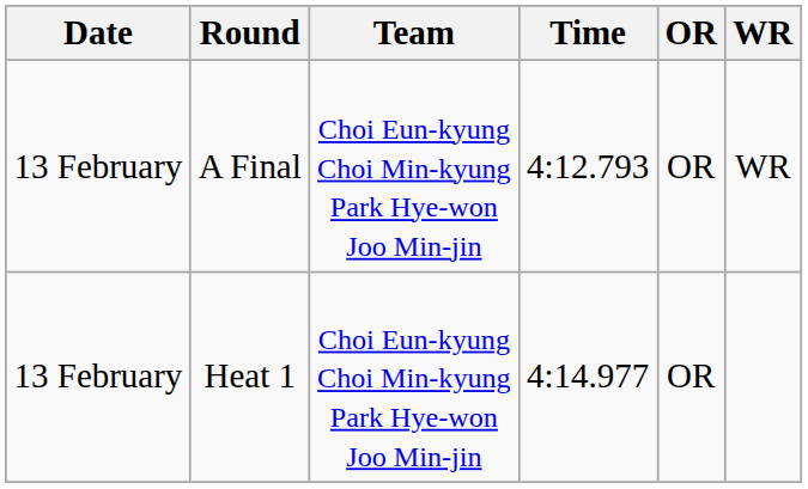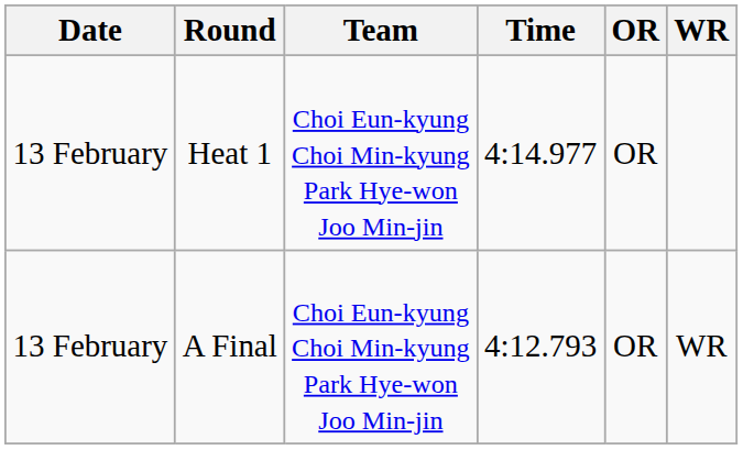rows swapped: Heat 1 <-> A Final
